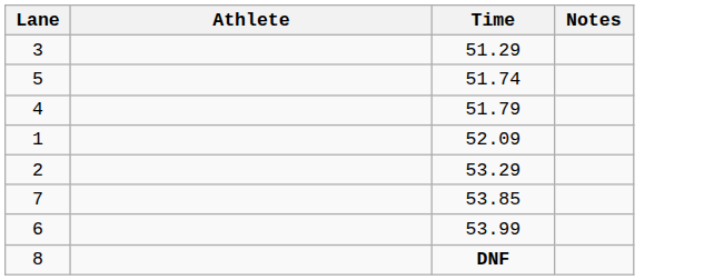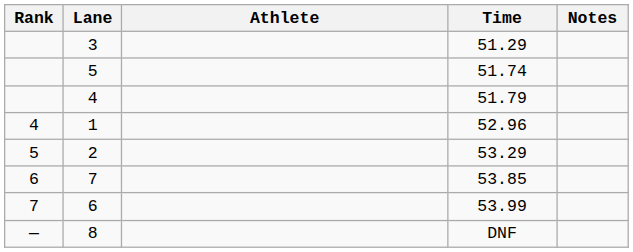+ column: Rank | 4 | 5 | 6 | 7 | —
1 | Time: 52.09 -> 52.96
8 | Time: bold -> normal
